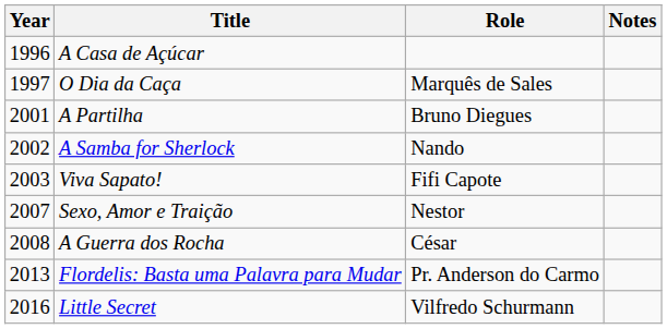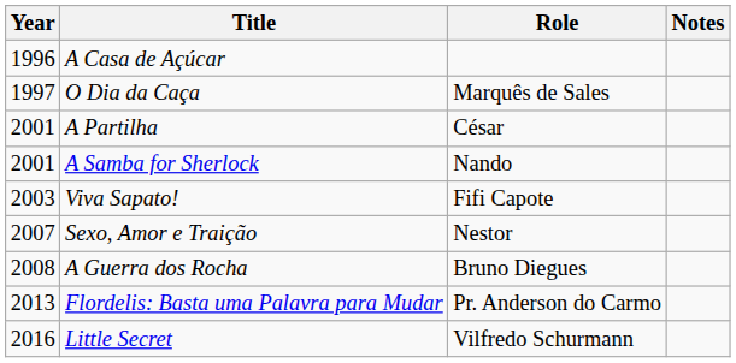A Partilha | Role: Bruno Diegues -> César
A Samba for Sherlock | Year: 2002 -> 2001
A Guerra dos Rocha | Role: César -> Bruno Diegues
